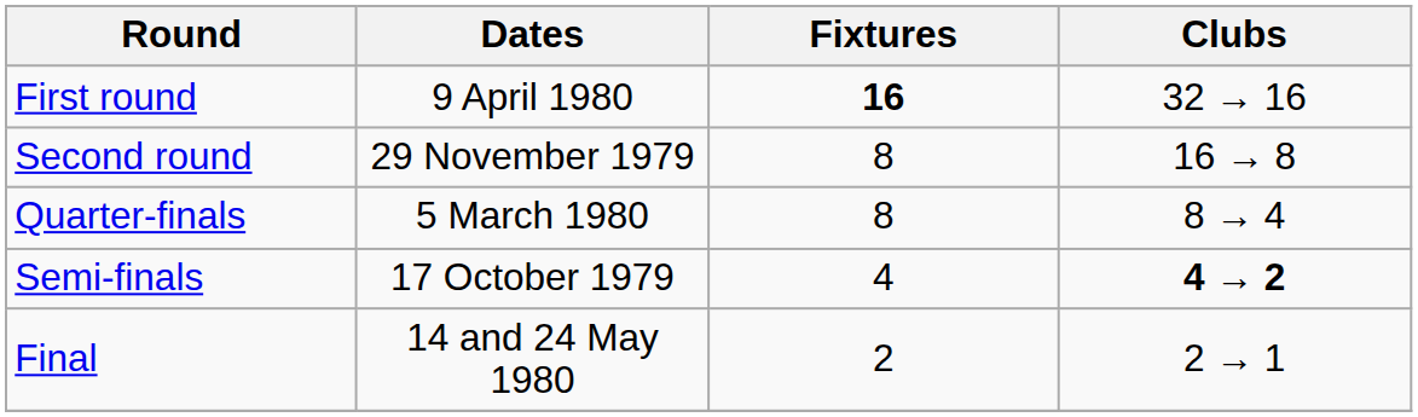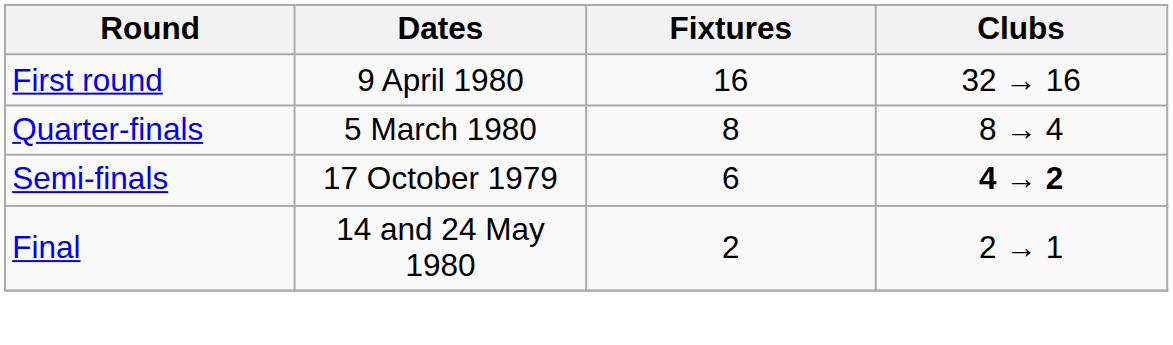First round | Fixtures: bold -> normal
- row: Second round | 29 November 1979 | 8 | 16 → 8
Semi-finals | Fixtures: 4 -> 6
